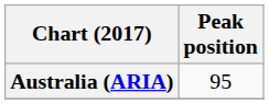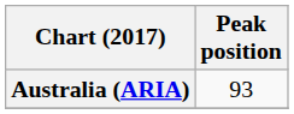Australia (ARIA) | Peak position: 95 -> 93
